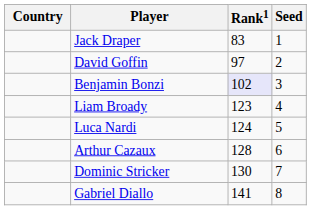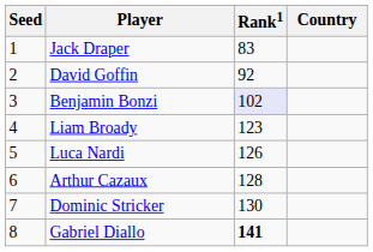columns swapped: Country <-> Seed
David Goffin | Rank1: 97 -> 92
Luca Nardi | Rank1: 124 -> 126
Gabriel Diallo | Rank1: normal -> bold
